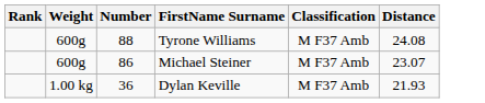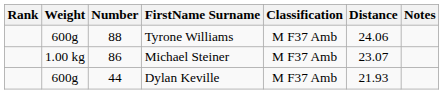+ column: Notes
Tyrone Williams | Distance: 24.08 -> 24.06
Michael Steiner | Weight: 600g -> 1.00 kg
Dylan Keville | Weight: 1.00 kg -> 600g
Dylan Keville | Number: 36 -> 44
